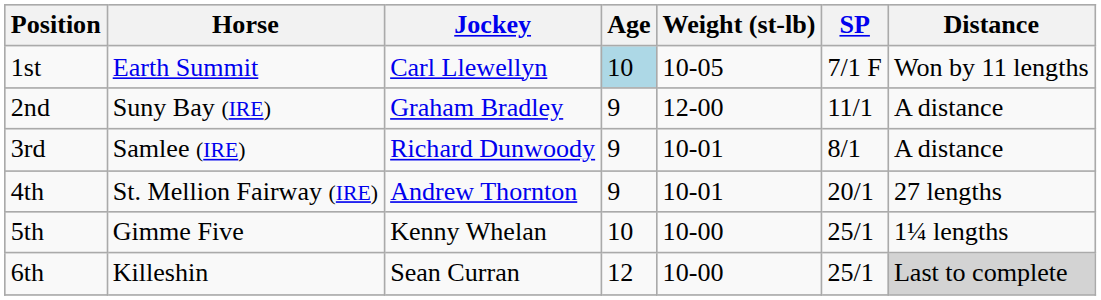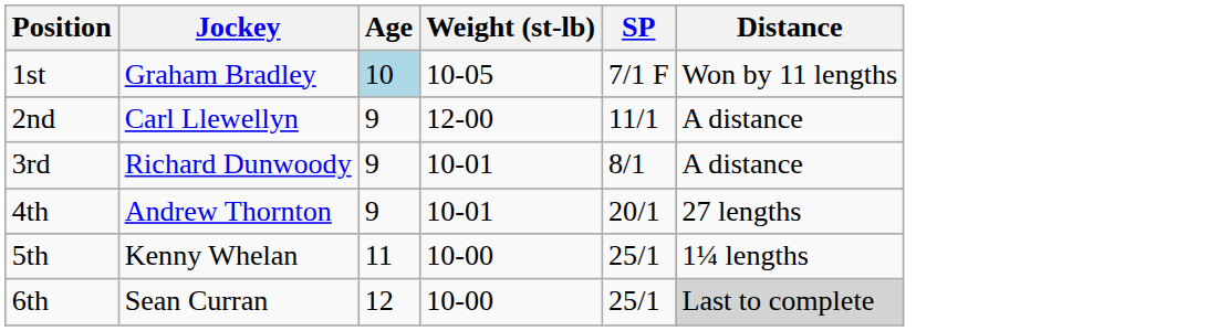- column: Horse | Earth Summit | Suny Bay (IRE) | Samlee (IRE) | St. Mellion Fairway (IRE) | Gimme Five | Killeshin
1st | Jockey: Carl Llewellyn -> Graham Bradley
2nd | Jockey: Graham Bradley -> Carl Llewellyn
5th | Age: 10 -> 11
